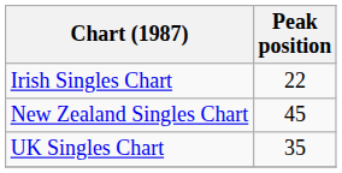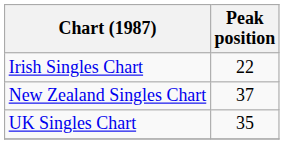New Zealand Singles Chart | Peak position: 45 -> 37
